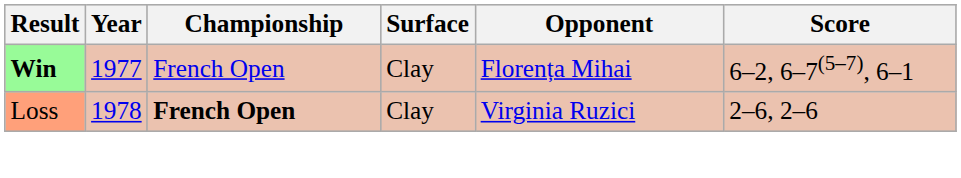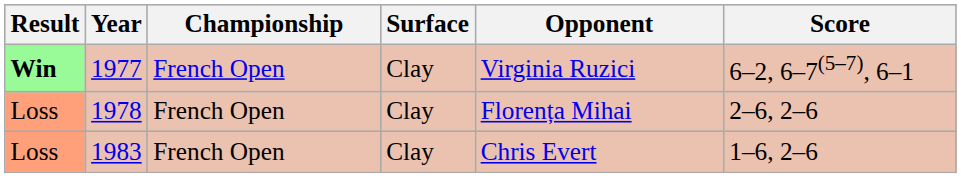1977 | Opponent: Florența Mihai -> Virginia Ruzici
1978 | Championship: bold -> normal
1978 | Opponent: Virginia Ruzici -> Florența Mihai
+ row: Loss | 1983 | French Open | Clay | Chris Evert | 1–6, 2–6
